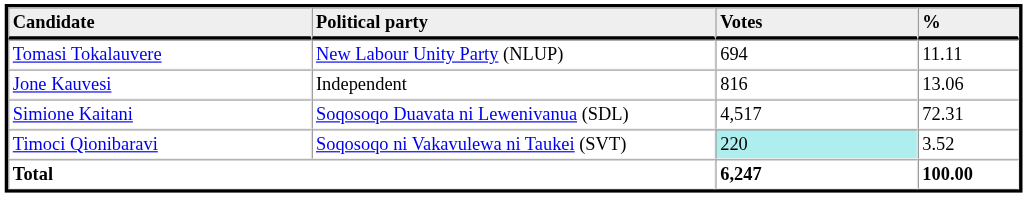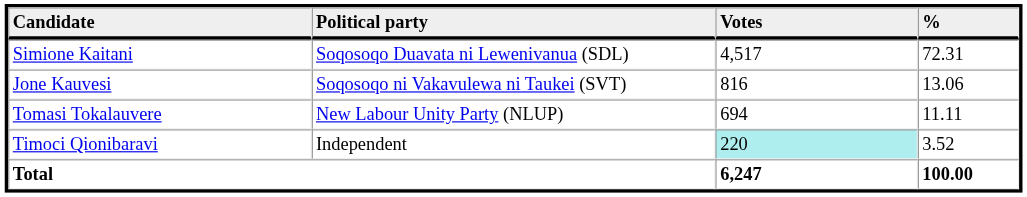rows swapped: Simione Kaitani <-> Tomasi Tokalauvere
Jone Kauvesi | Political party: Independent -> Soqosoqo ni Vakavulewa ni Taukei (SVT)
Timoci Qionibaravi | Political party: Soqosoqo ni Vakavulewa ni Taukei (SVT) -> Independent
